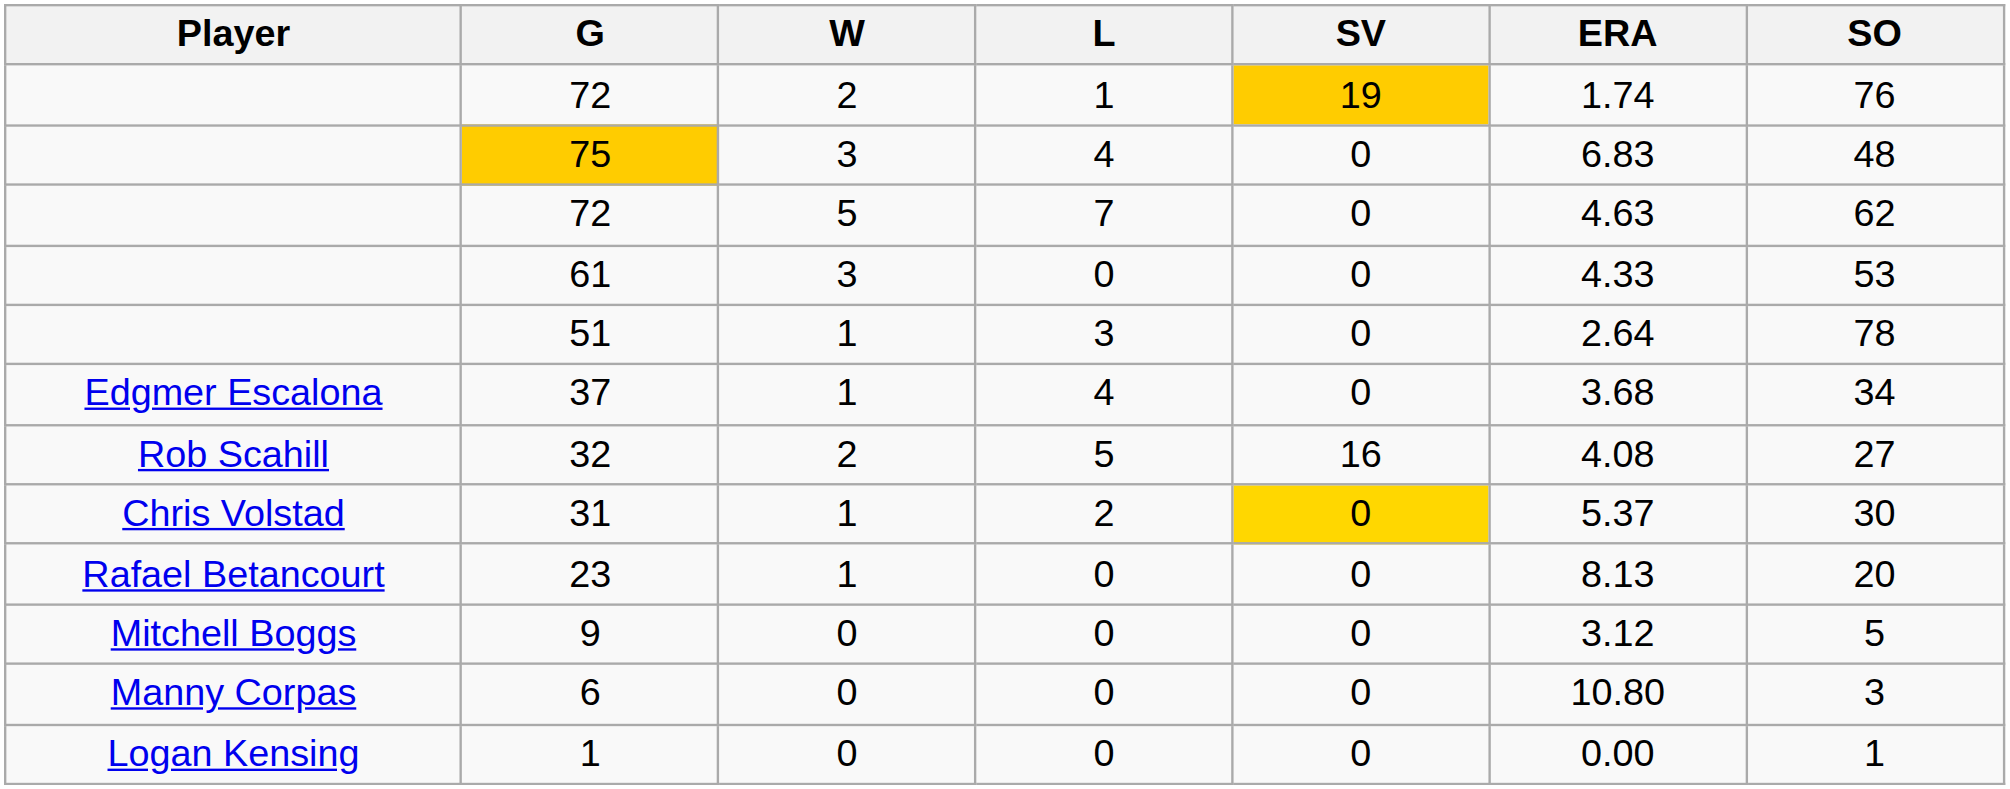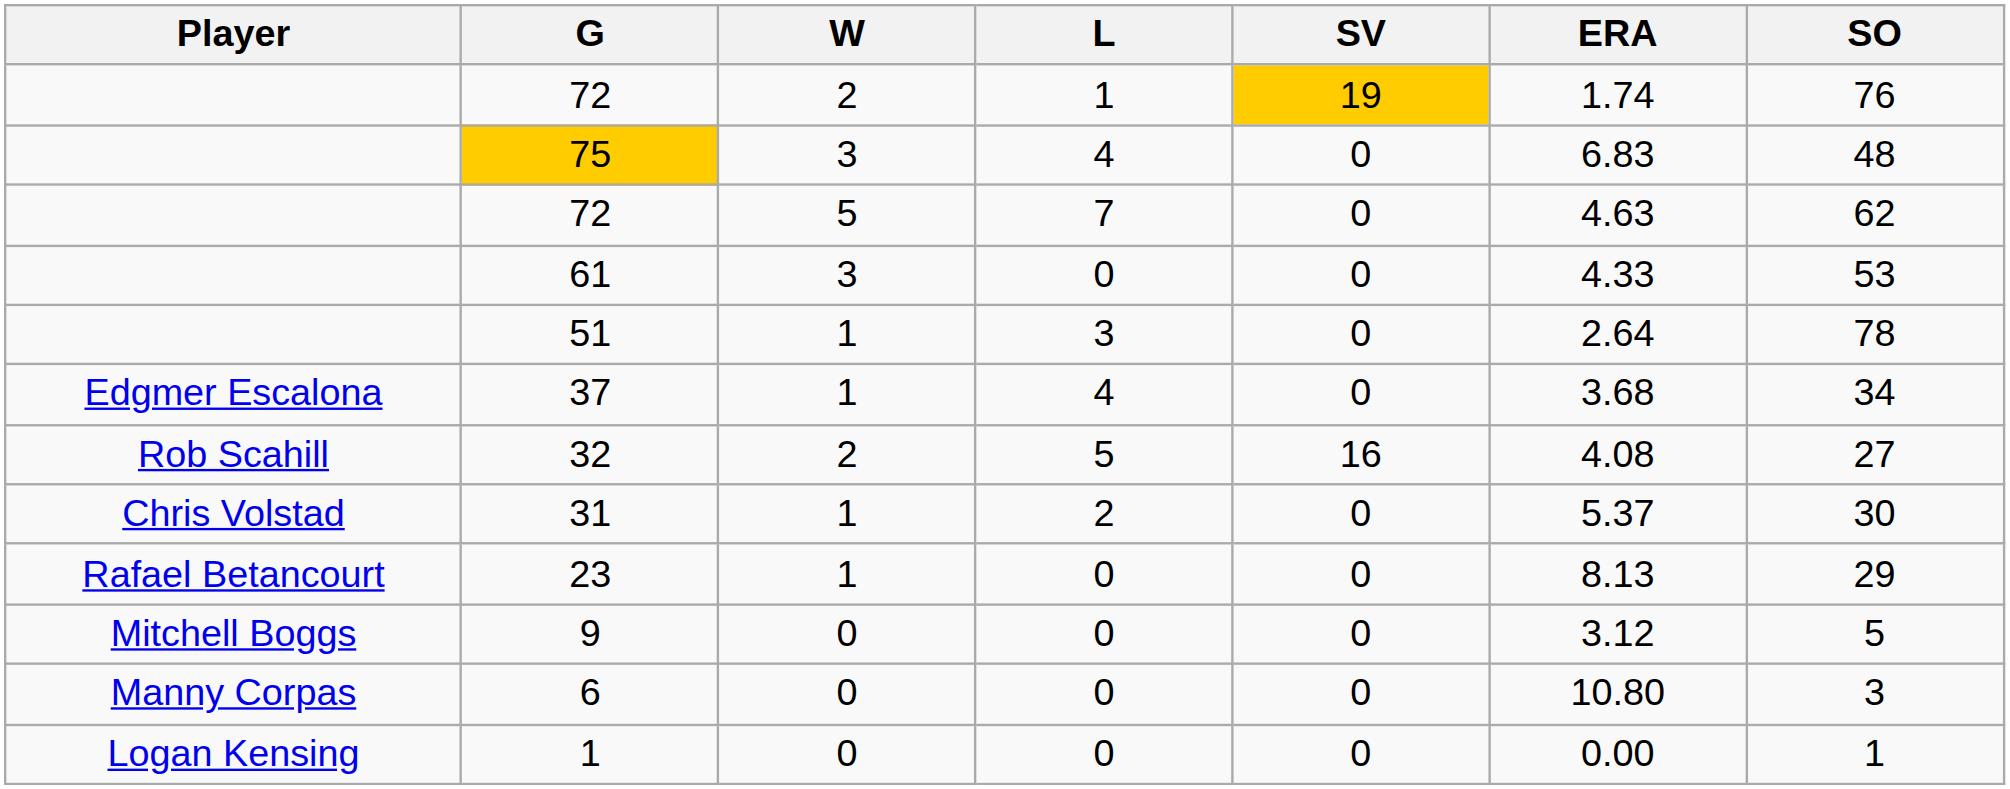31 | SV: gold background -> no background
23 | SO: 20 -> 29
